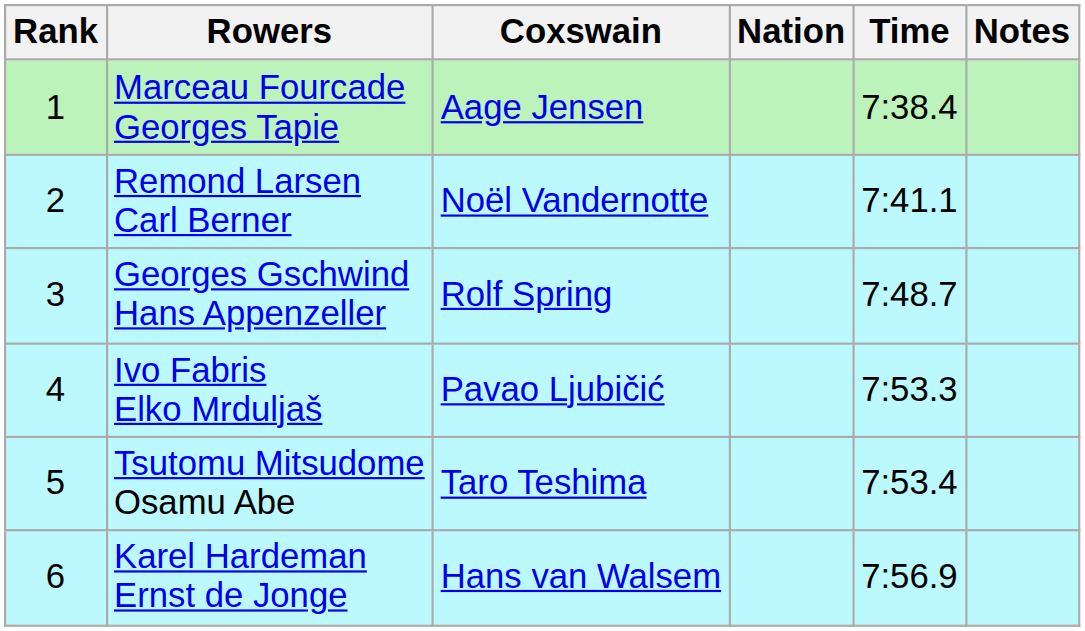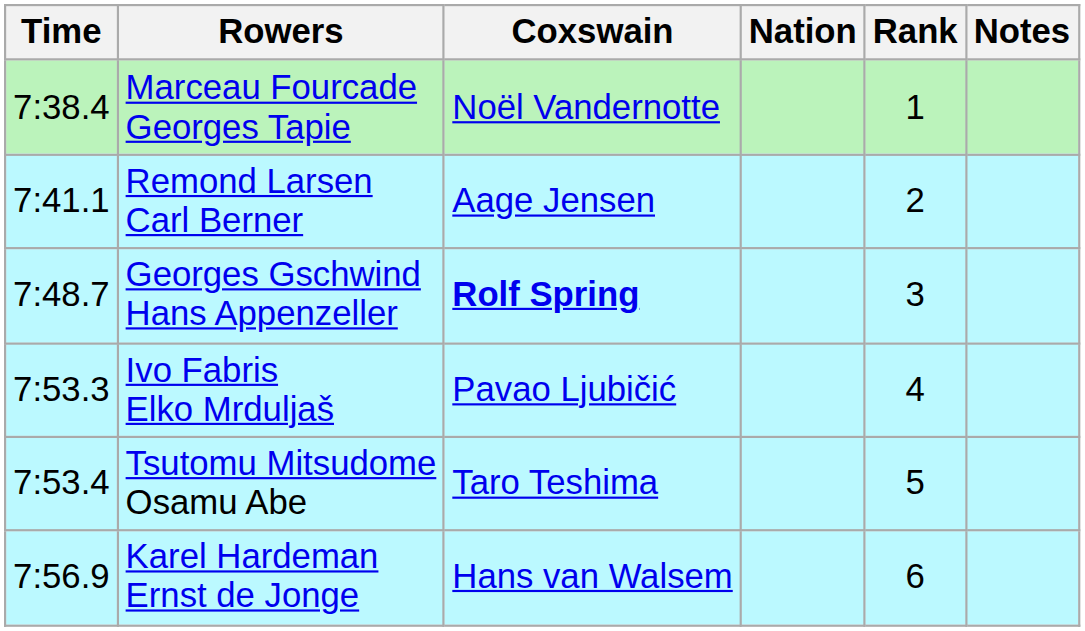columns swapped: Rank <-> Time
Marceau Fourcade Georges Tapie | Coxswain: Aage Jensen -> Noël Vandernotte
Remond Larsen Carl Berner | Coxswain: Noël Vandernotte -> Aage Jensen
Georges Gschwind Hans Appenzeller | Coxswain: normal -> bold
